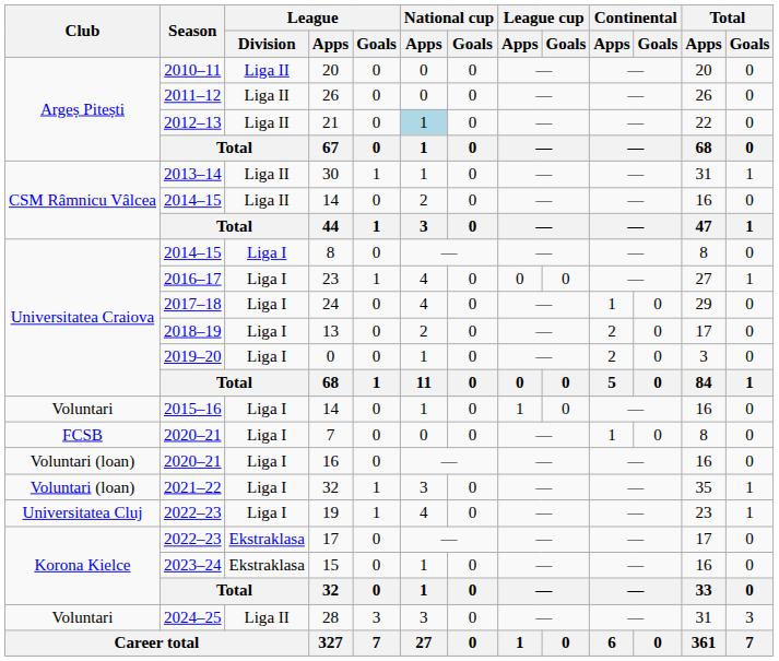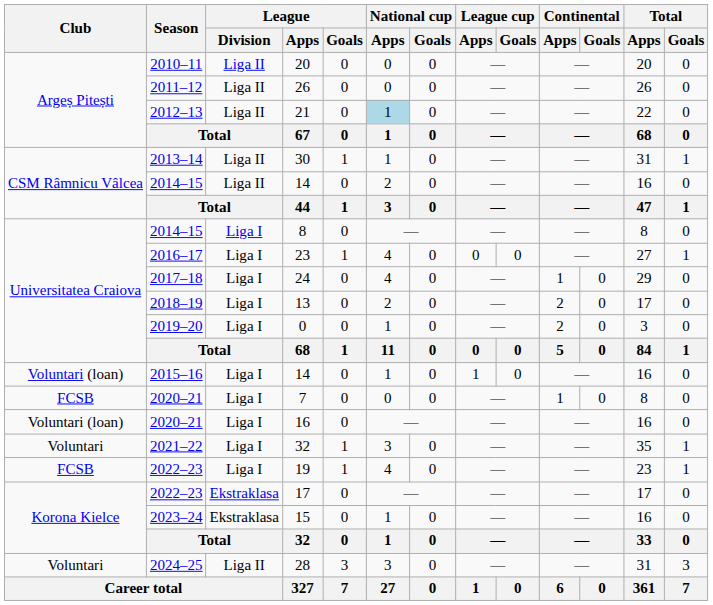2015–16 / 14 | Club: Voluntari -> Voluntari (loan)
2021–22 / 32 | Club: Voluntari (loan) -> Voluntari
19 | Club: Universitatea Cluj -> FCSB
